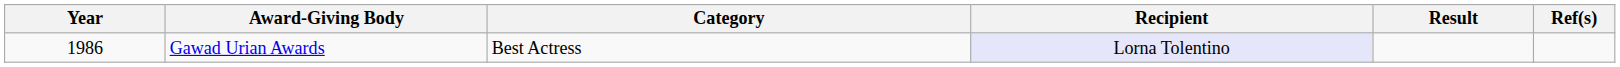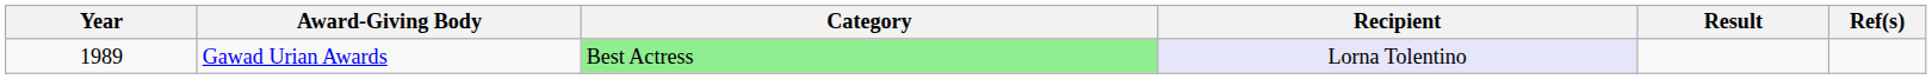Gawad Urian Awards | Year: 1986 -> 1989
Gawad Urian Awards | Category: no background -> lightgreen background
